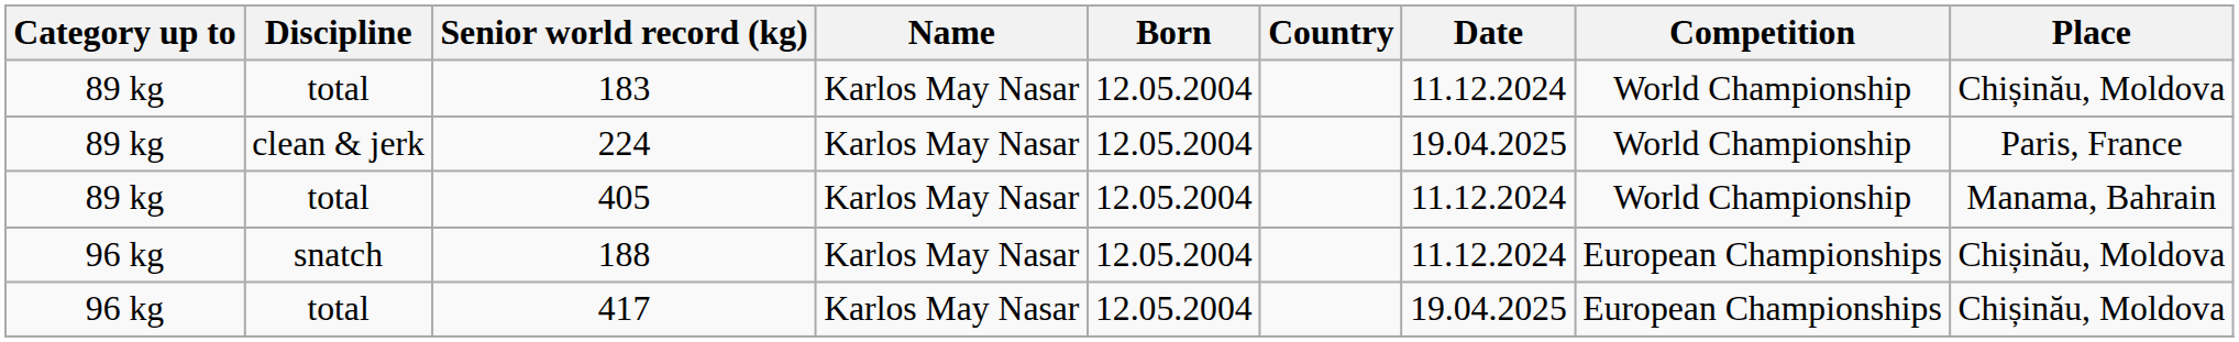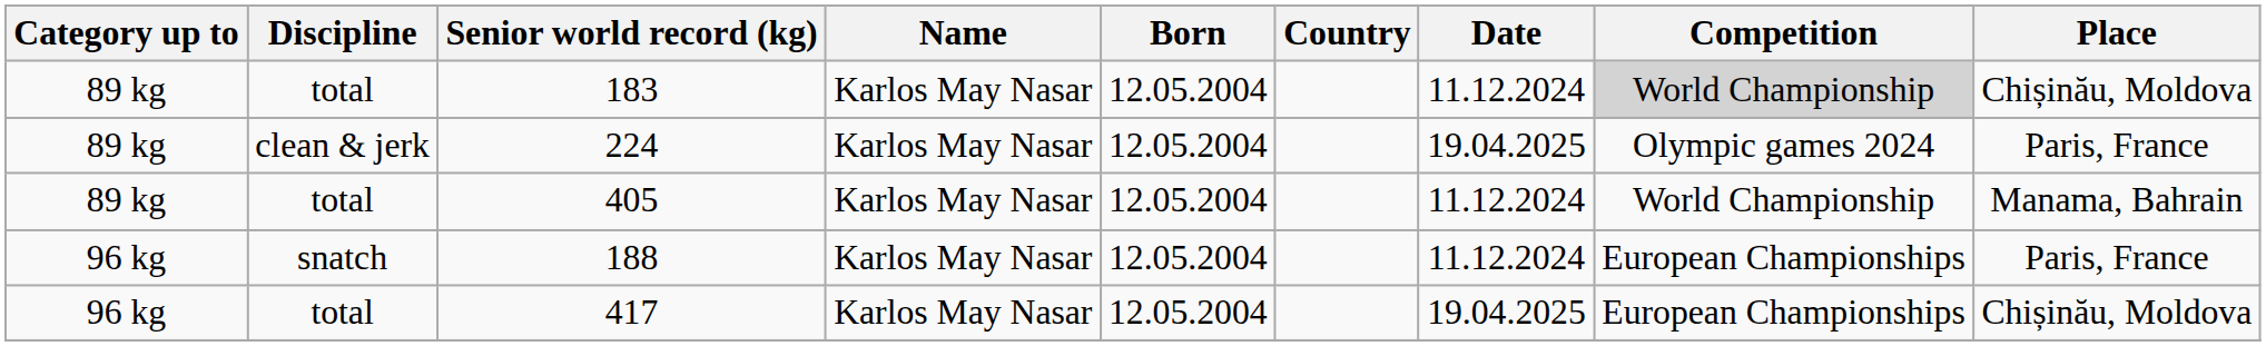183 | Competition: no background -> lightgrey background
224 | Competition: World Championship -> Olympic games 2024
188 | Place: Chișinău, Moldova -> Paris, France
